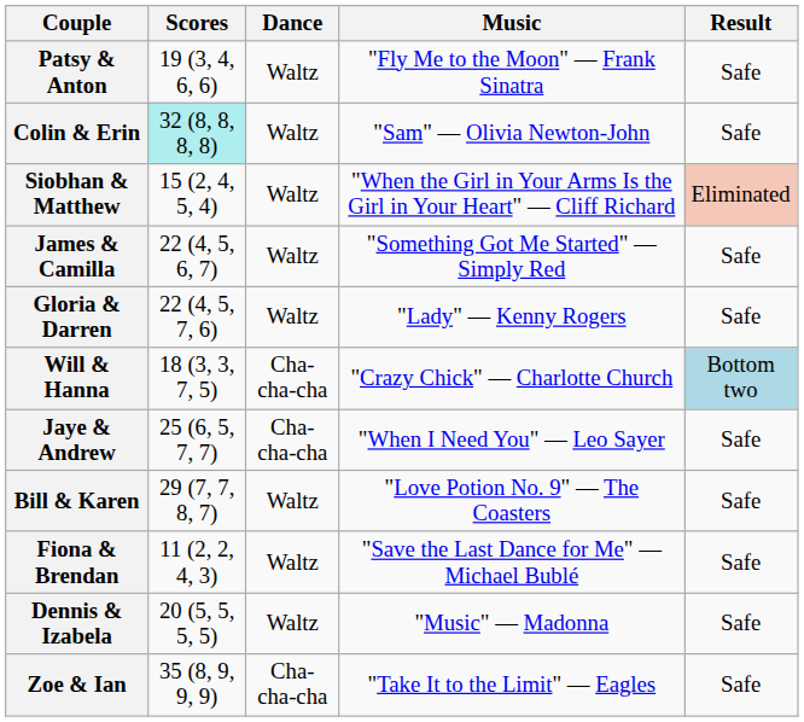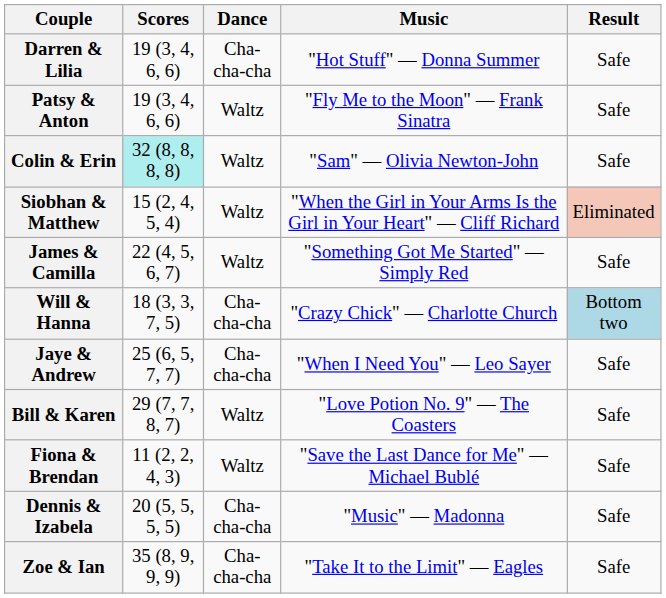+ row: Darren & Lilia | 19 (3, 4, 6, 6) | Cha-cha-cha | "Hot Stuff" — Donna Summer | Safe
- row: Gloria & Darren | 22 (4, 5, 7, 6) | Waltz | "Lady" — Kenny Rogers | Safe
Dennis & Izabela | Dance: Waltz -> Cha-cha-cha
